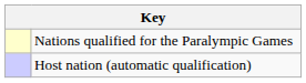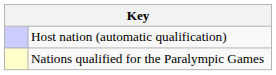rows swapped: Nations qualified for the Paralympic Games <-> Host nation (automatic qualification)
